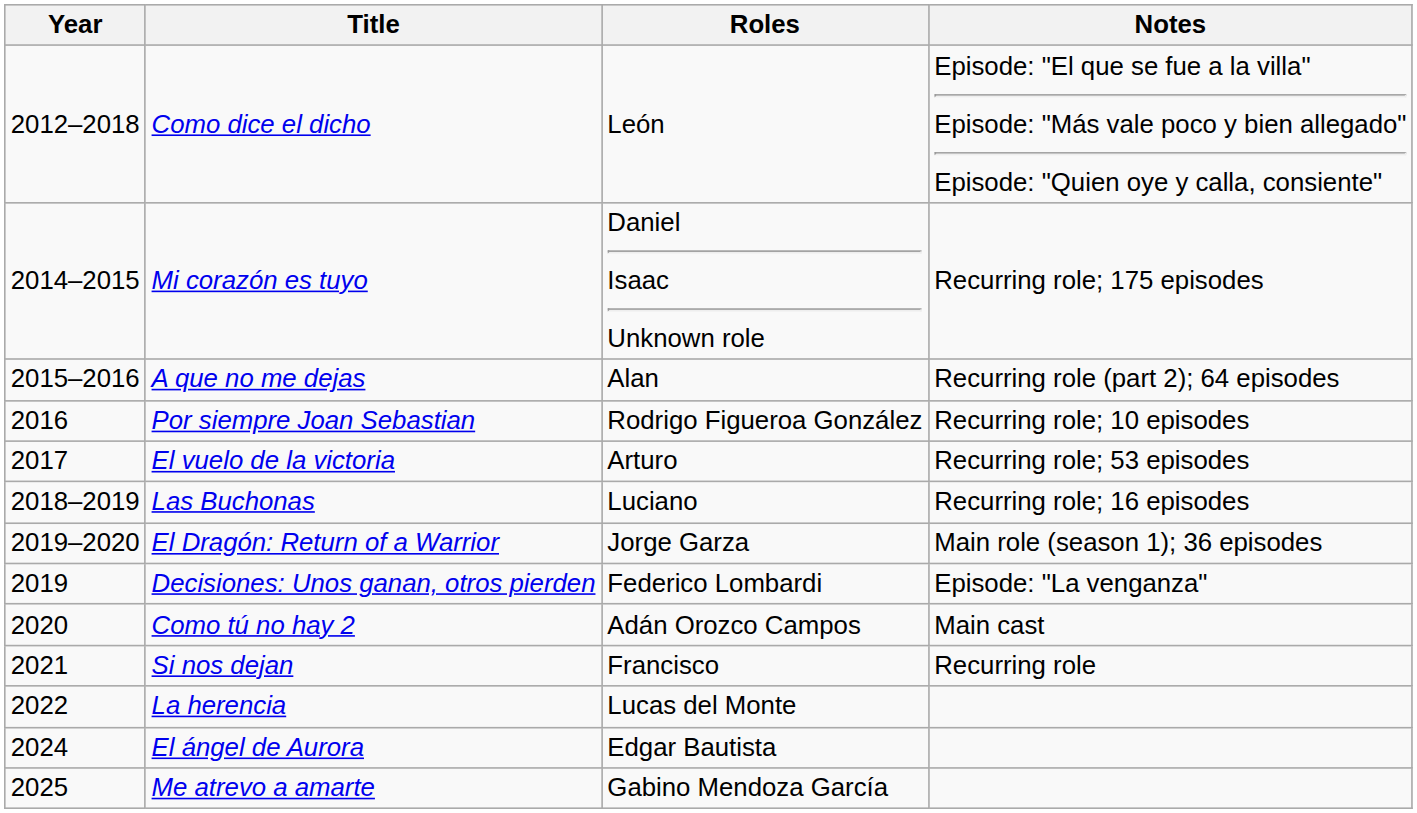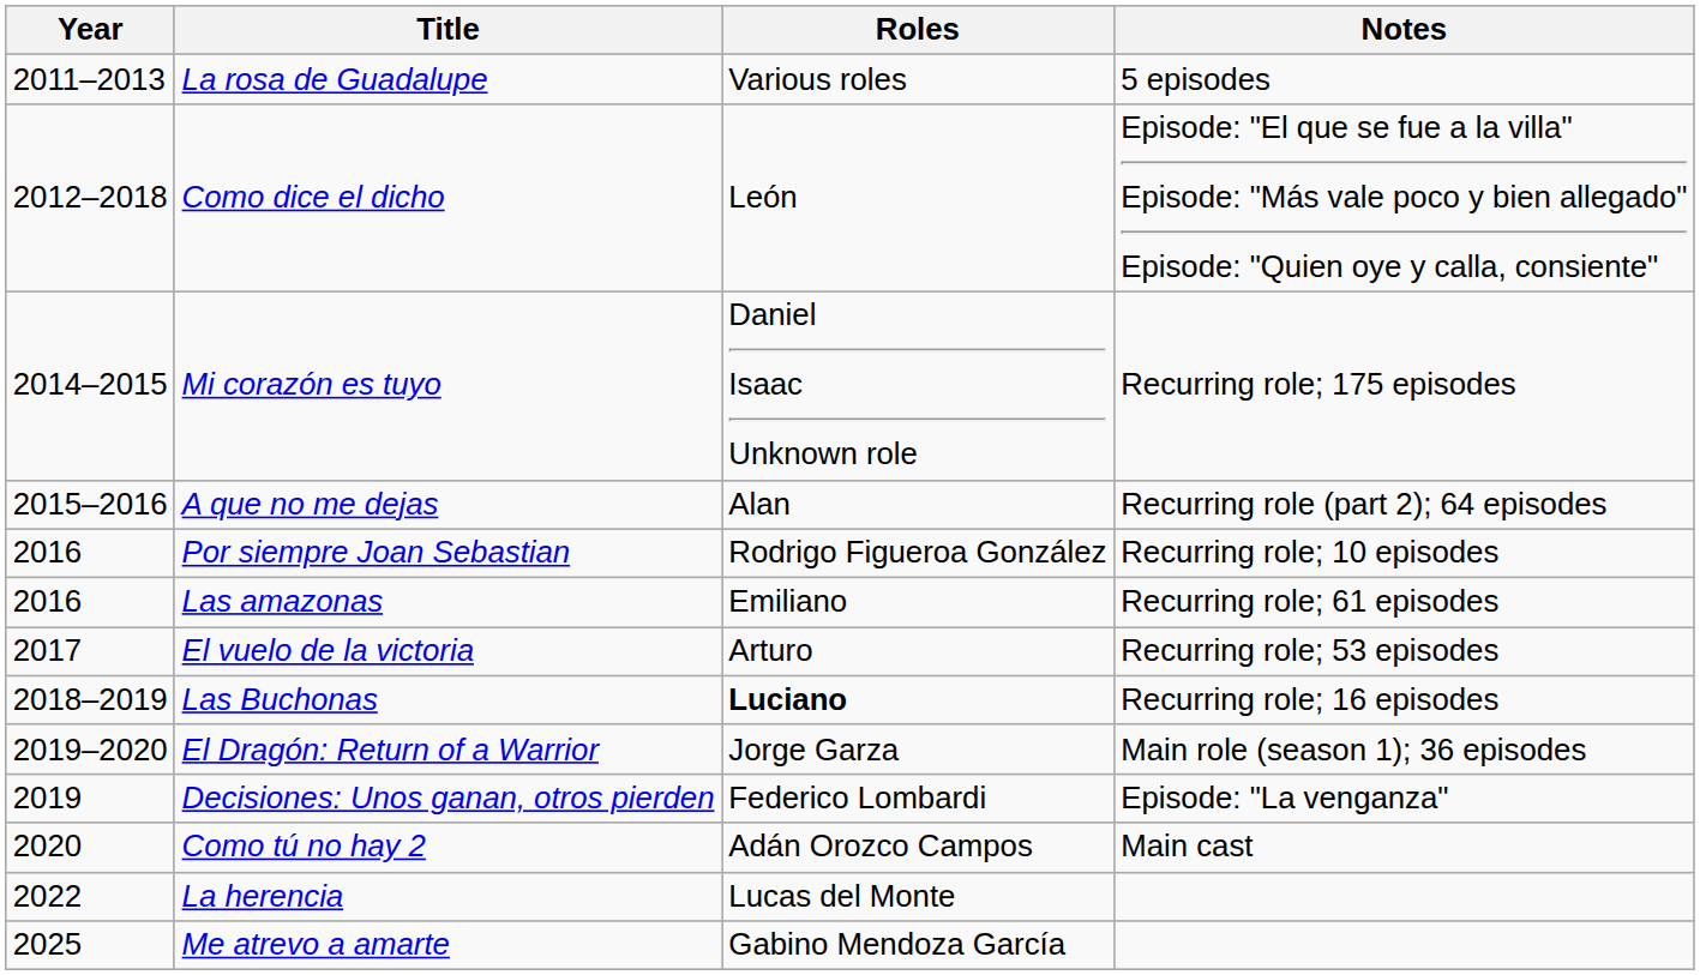+ row: 2011–2013 | La rosa de Guadalupe | Various roles | 5 episodes
+ row: 2016 | Las amazonas | Emiliano | Recurring role; 61 episodes
Las Buchonas | Roles: normal -> bold
- row: 2021 | Si nos dejan | Francisco | Recurring role
- row: 2024 | El ángel de Aurora | Edgar Bautista
